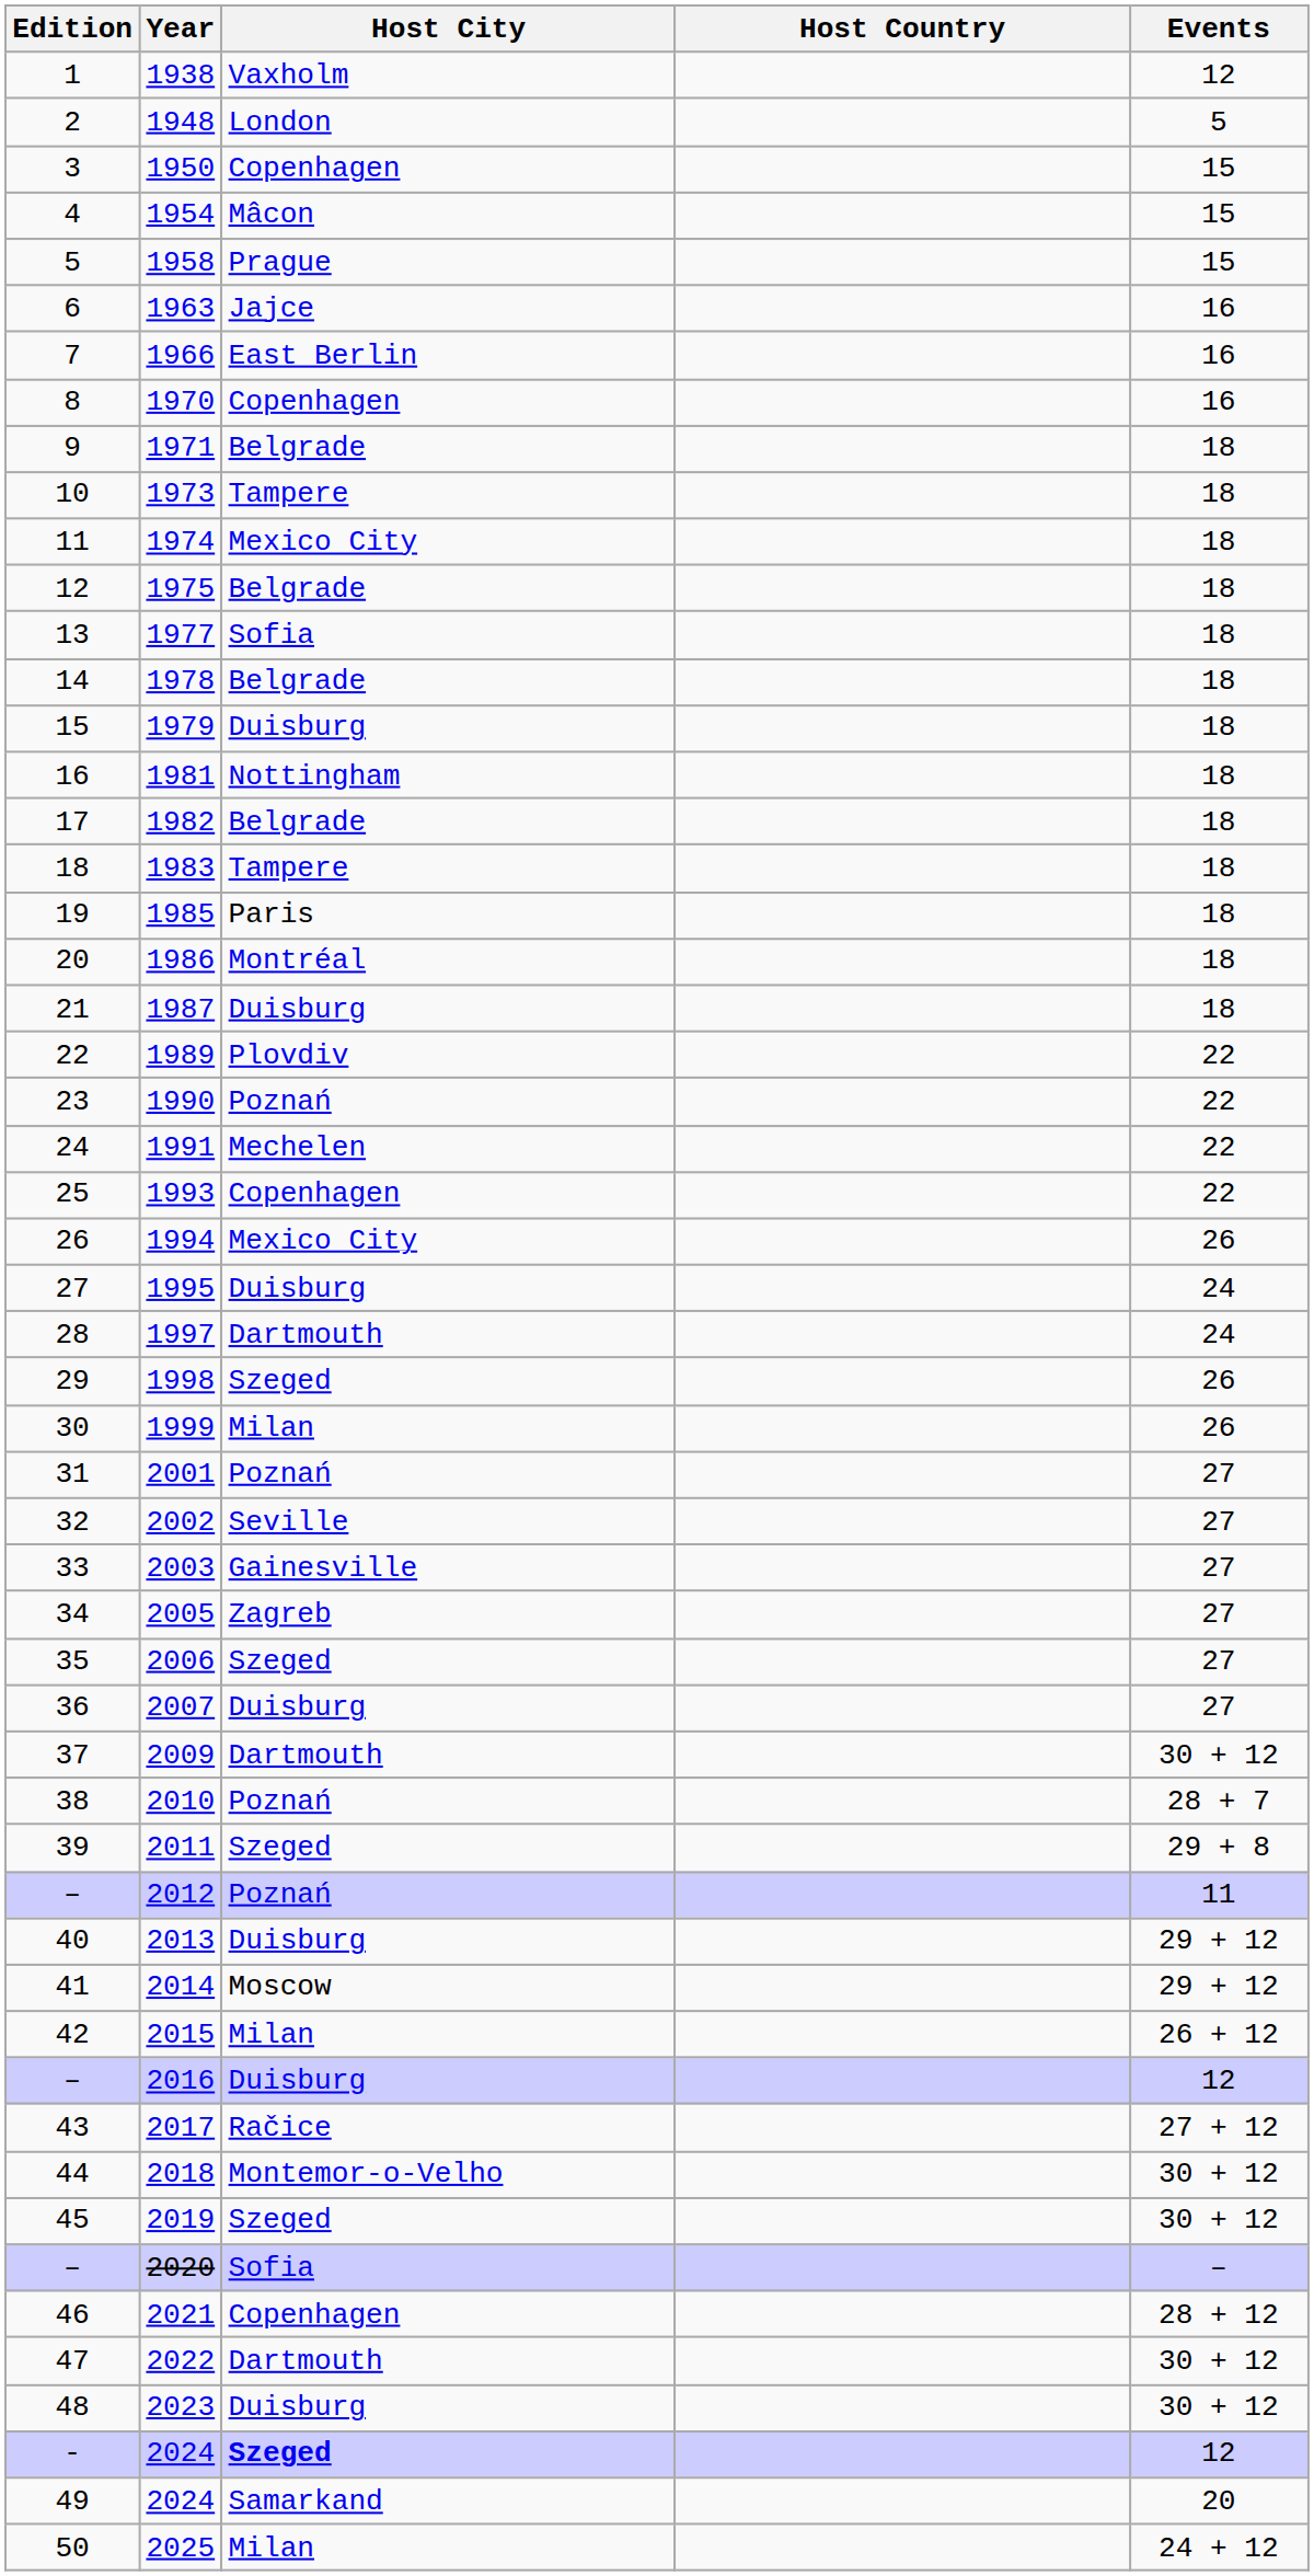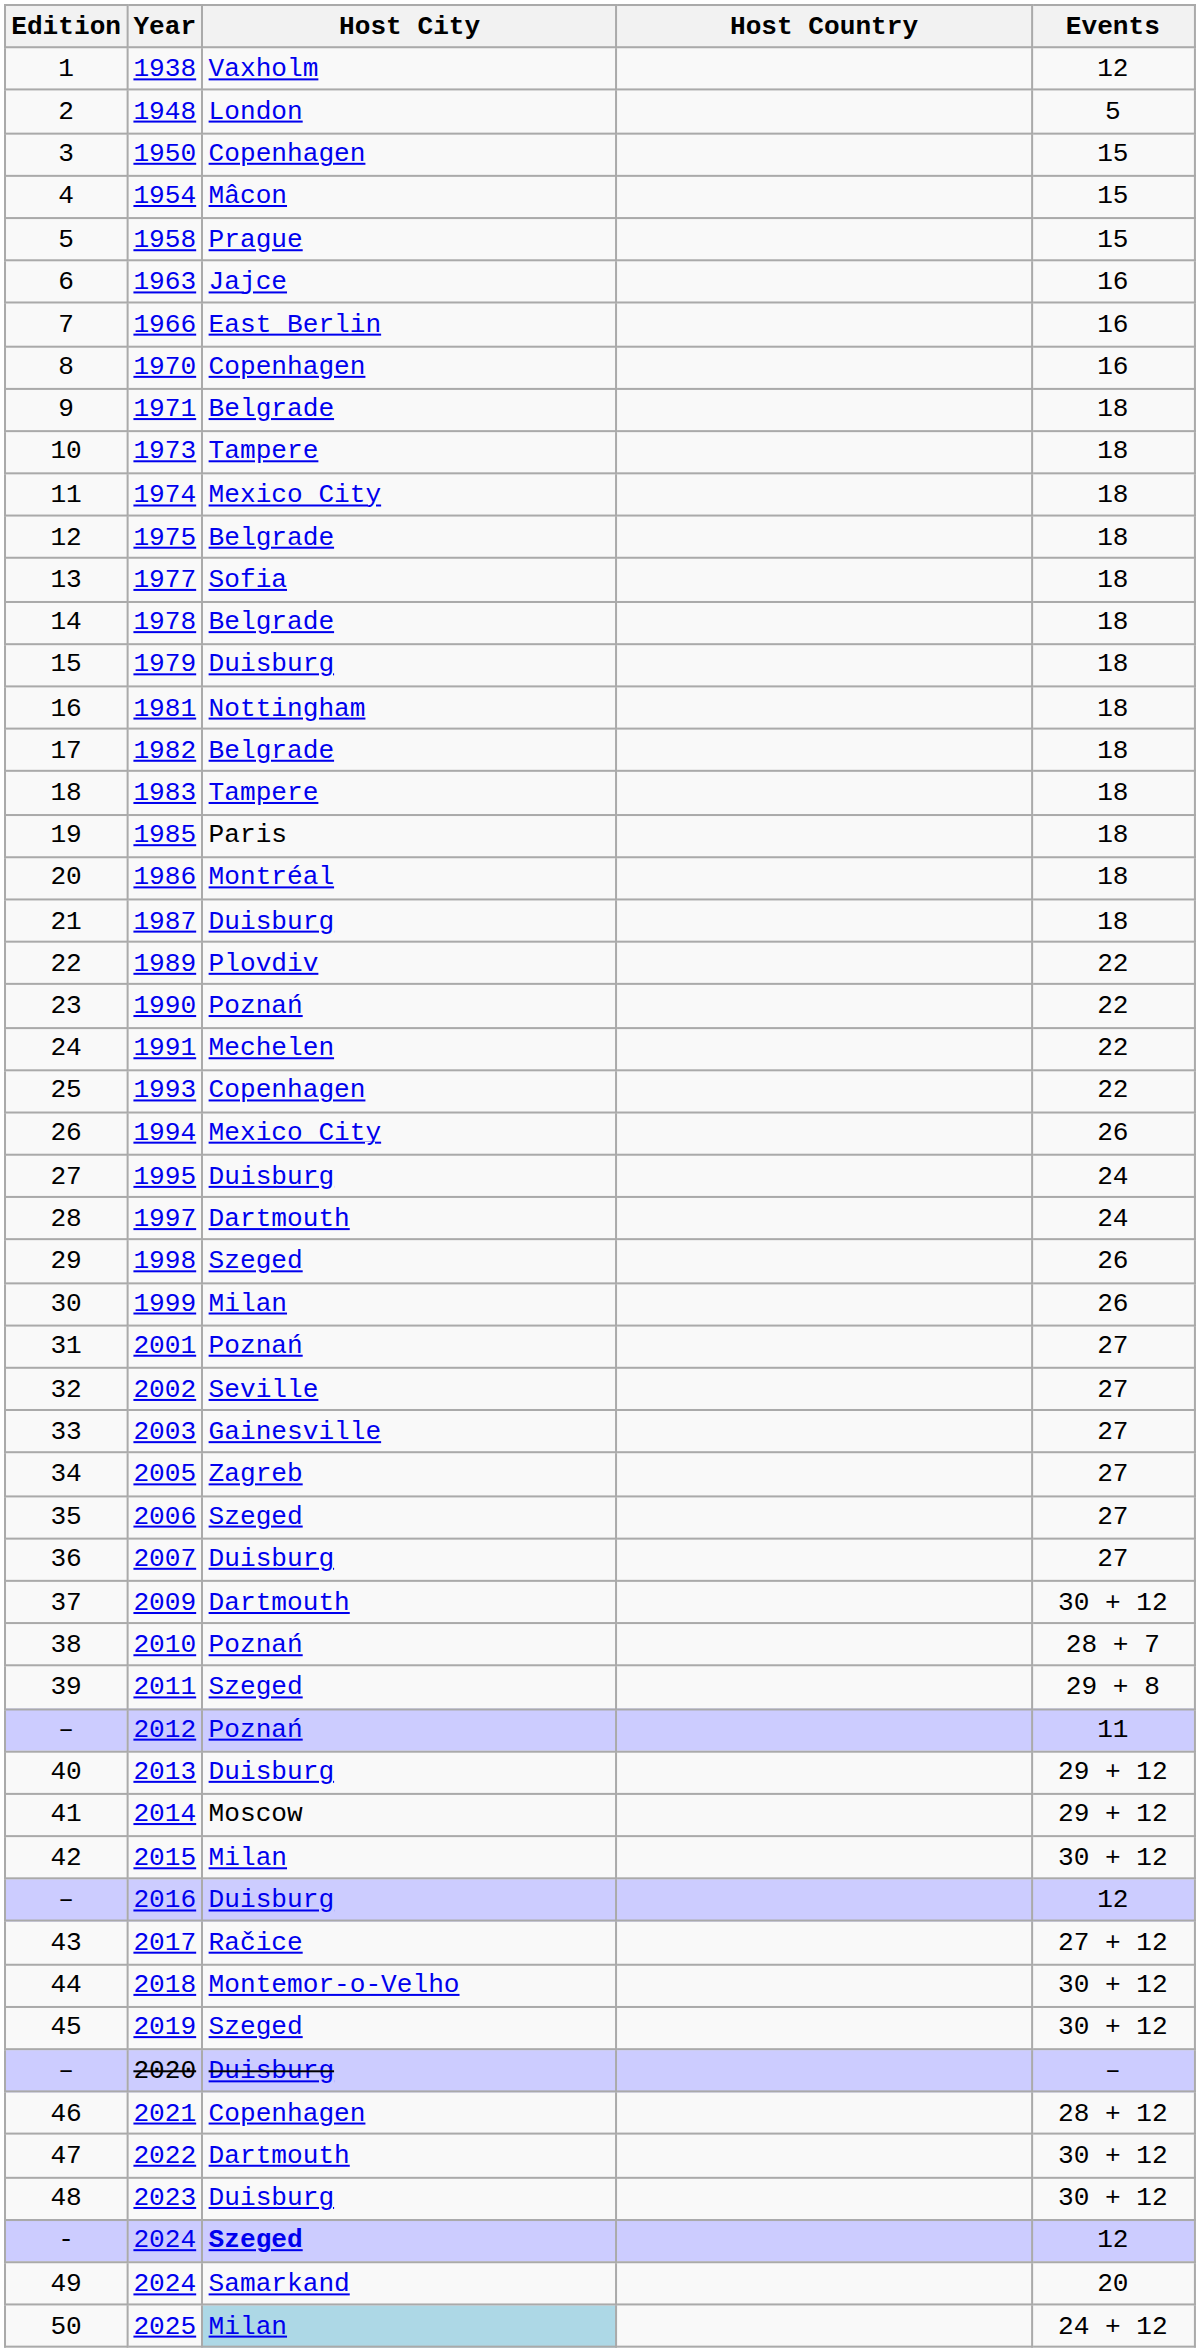2015 | Events: 26 + 12 -> 30 + 12
2020 | Host City: Sofia -> Duisburg
2025 | Host City: no background -> lightblue background
